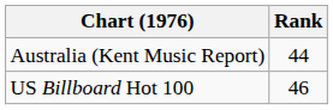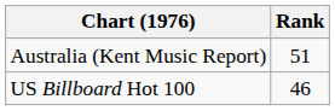Australia (Kent Music Report) | Rank: 44 -> 51
